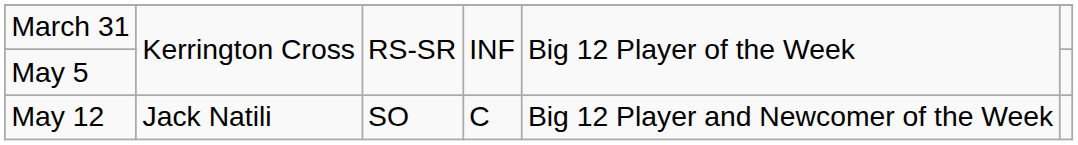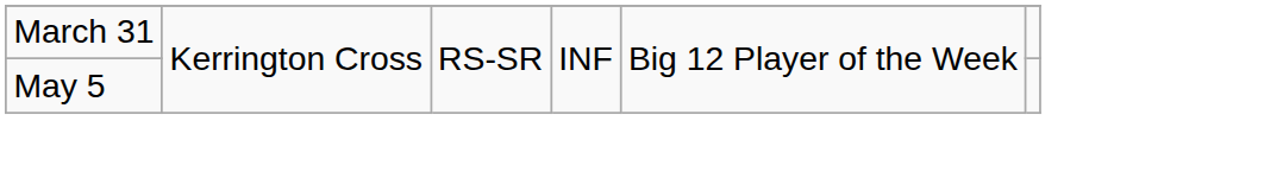- row: May 12 | Jack Natili | SO | C | Big 12 Player and Newcomer of the Week
